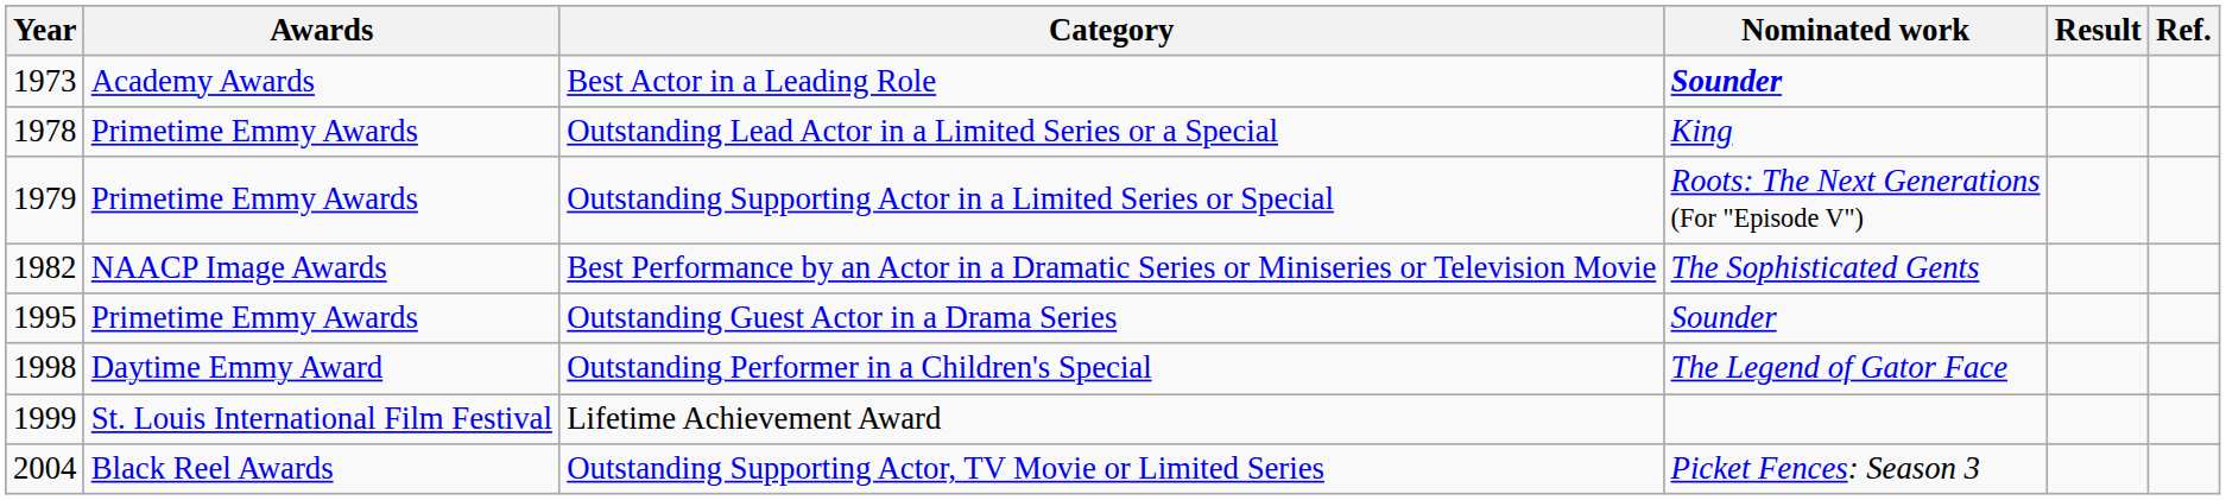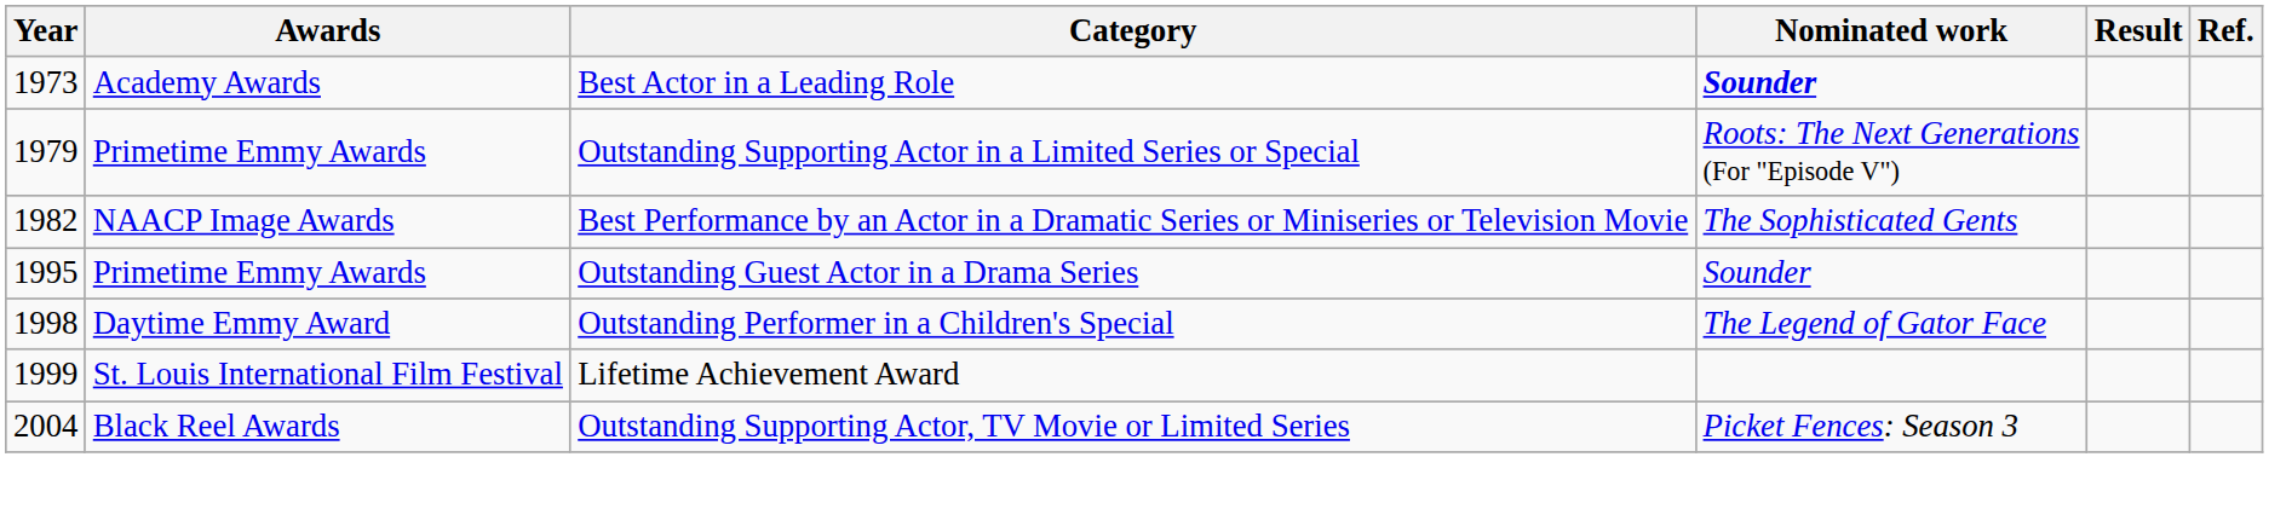- row: 1978 | Primetime Emmy Awards | Outstanding Lead Actor in a Limited Series or a Special | King
